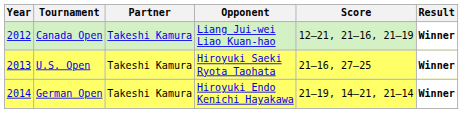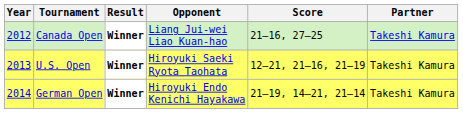columns swapped: Partner <-> Result
Canada Open | Score: 12–21, 21–16, 21–19 -> 21–16, 27–25
U.S. Open | Score: 21–16, 27–25 -> 12–21, 21–16, 21–19
